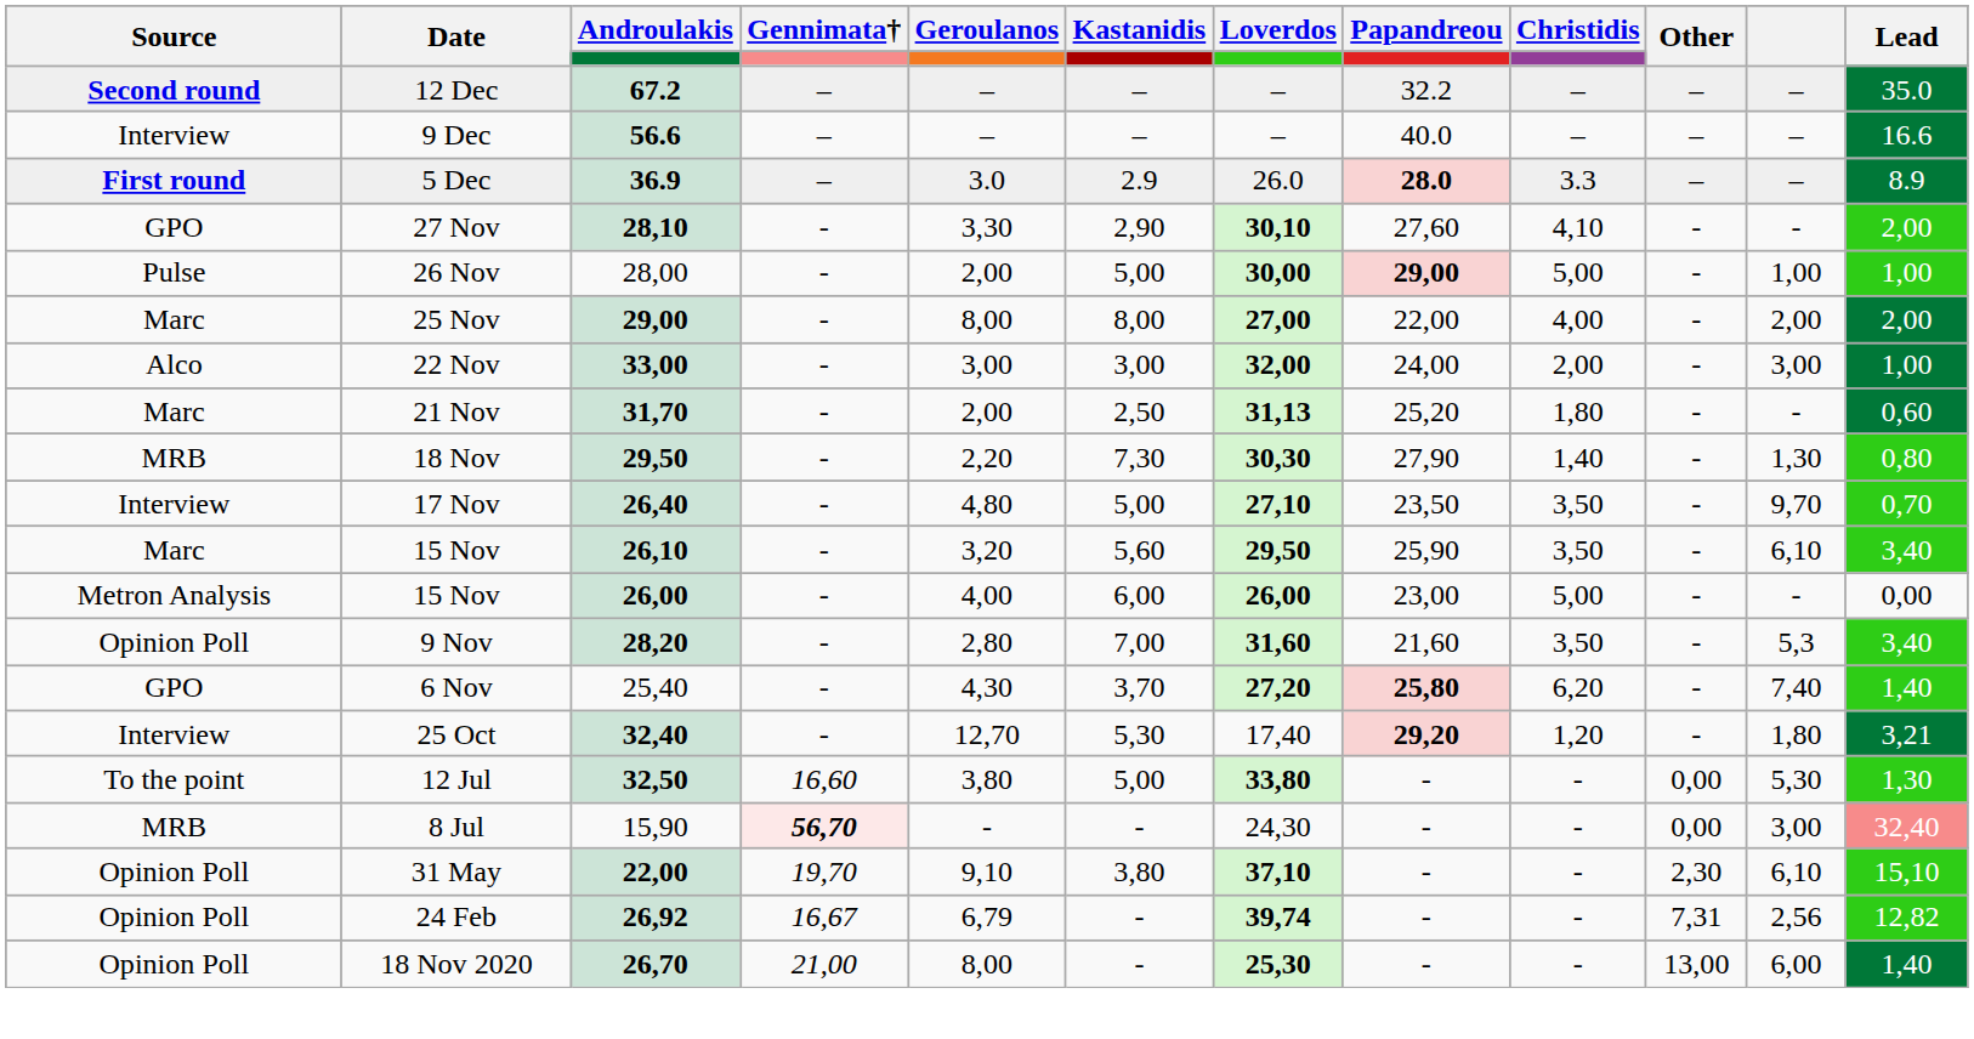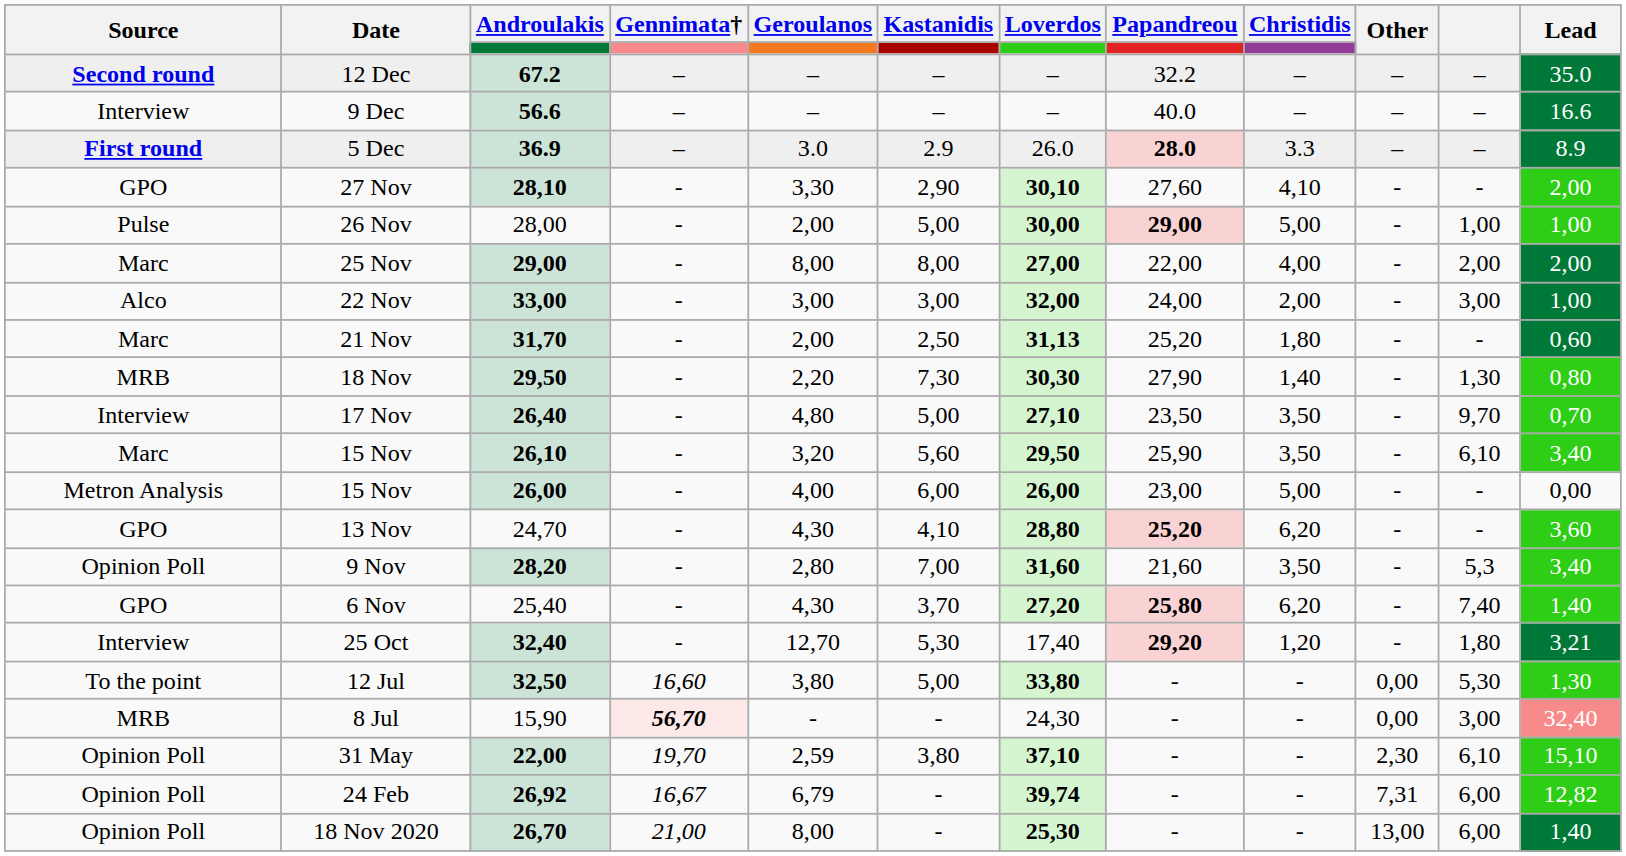+ row: GPO | 13 Nov | 24,70 | - | 4,30 | 4,10 | 28,80 | 25,20 | 6,20 | - | - | 3,60
31 May | Geroulanos: 9,10 -> 2,59
24 Feb | column 11: 2,56 -> 6,00
